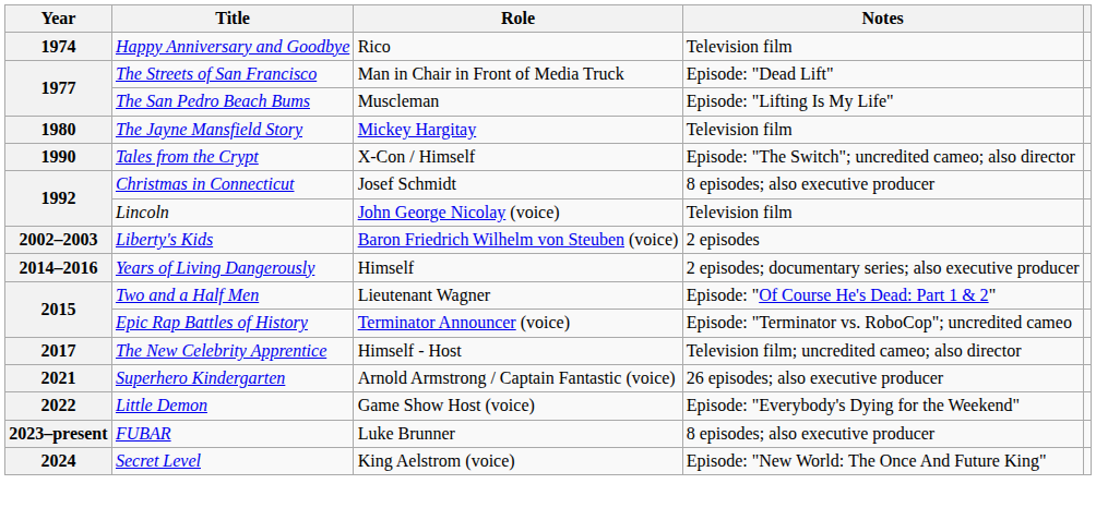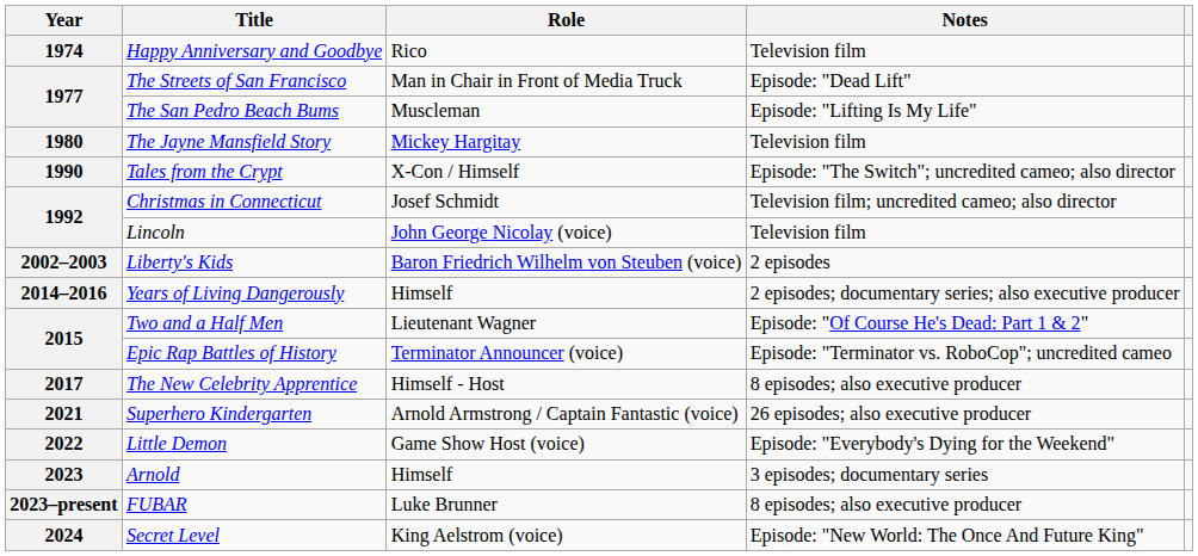Christmas in Connecticut | Notes: 8 episodes; also executive producer -> Television film; uncredited cameo; also director
The New Celebrity Apprentice | Notes: Television film; uncredited cameo; also director -> 8 episodes; also executive producer
+ row: 2023 | Arnold | Himself | 3 episodes; documentary series
